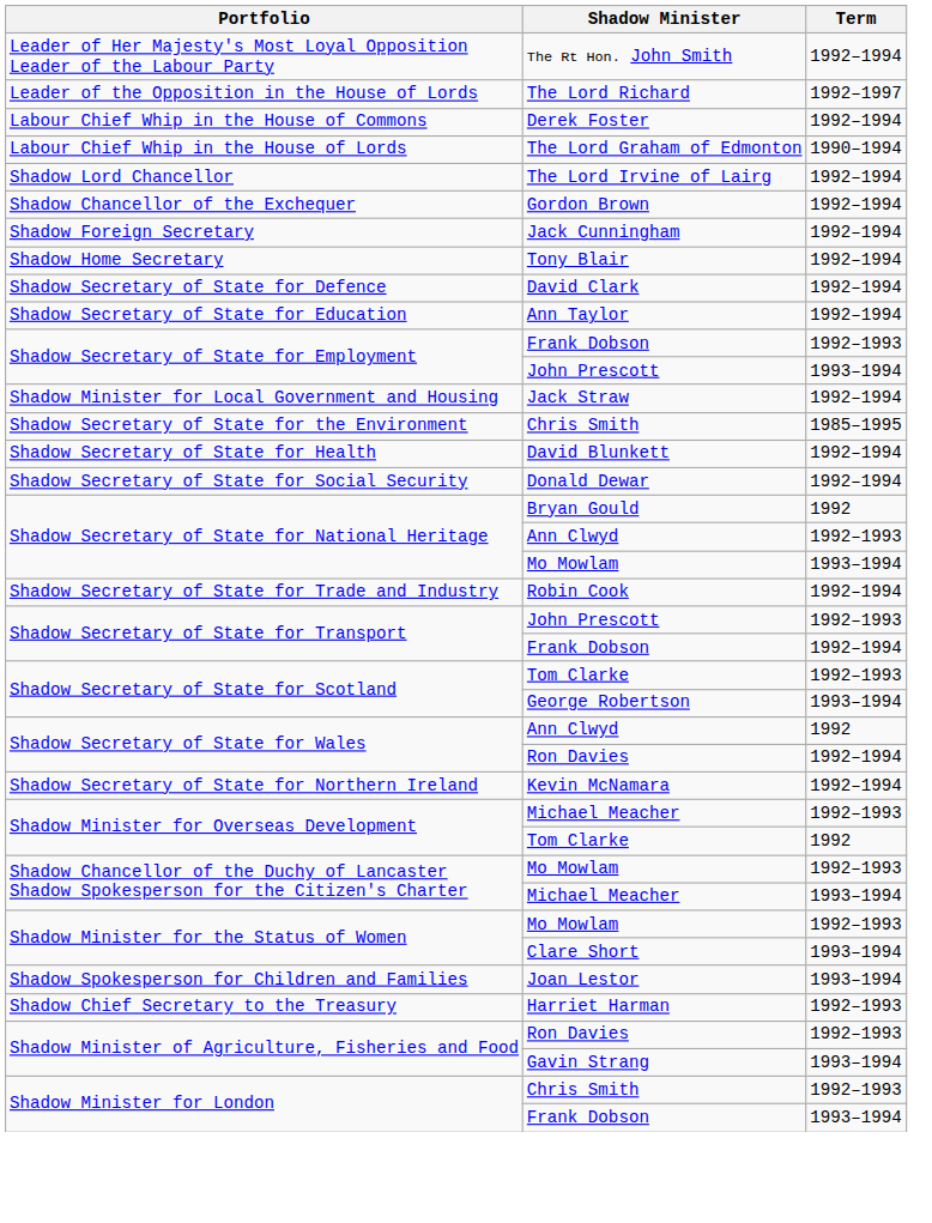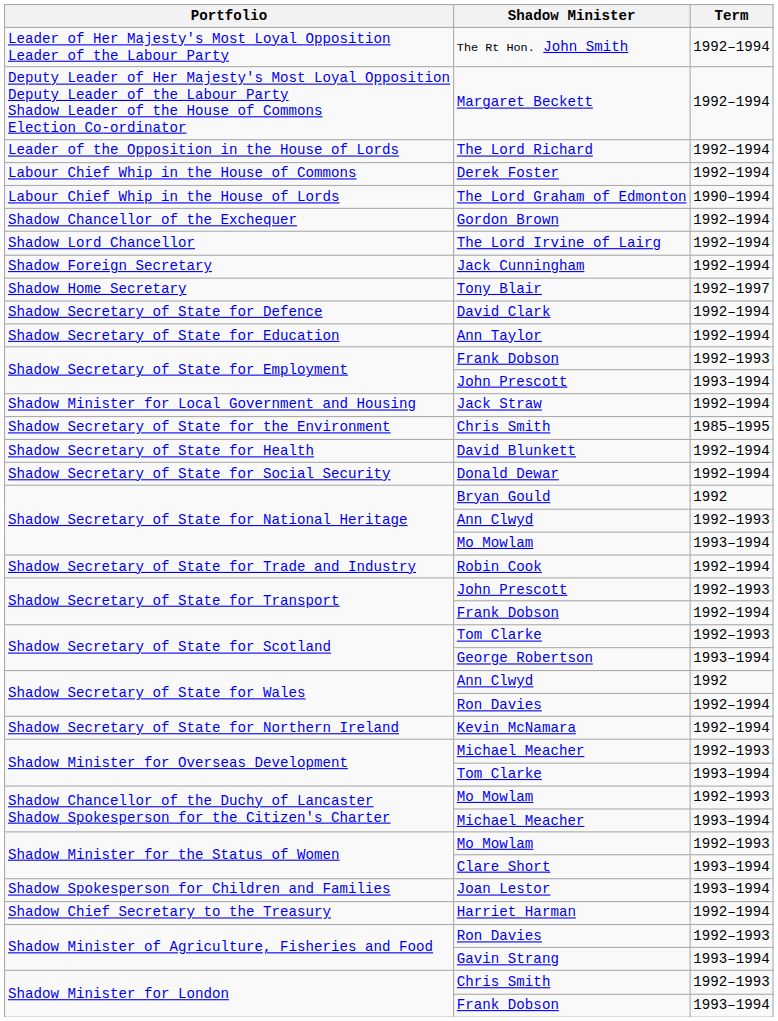+ row: Deputy Leader of Her Majesty's Most Loyal Opposition Deputy Leader of the Labour Party Shadow Leader of the House of Commons Election Co-ordinator | Margaret Beckett | 1992–1994
The Lord Richard | Term: 1992–1997 -> 1992–1994
rows swapped: The Lord Irvine of Lairg <-> Gordon Brown
Tony Blair | Term: 1992–1994 -> 1992–1997
Shadow Minister for Overseas Development / Tom Clarke | Term: 1992 -> 1993–1994
Harriet Harman | Term: 1992–1993 -> 1992–1994
